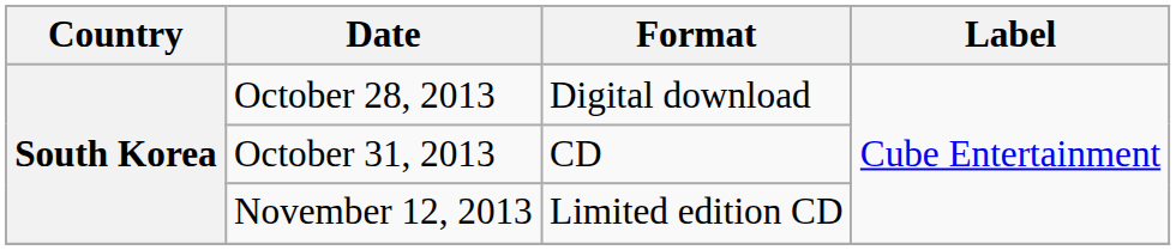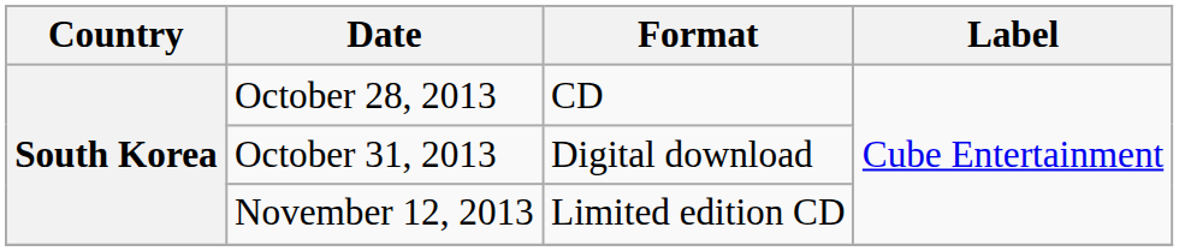October 28, 2013 | Format: Digital download -> CD
October 31, 2013 | Format: CD -> Digital download
